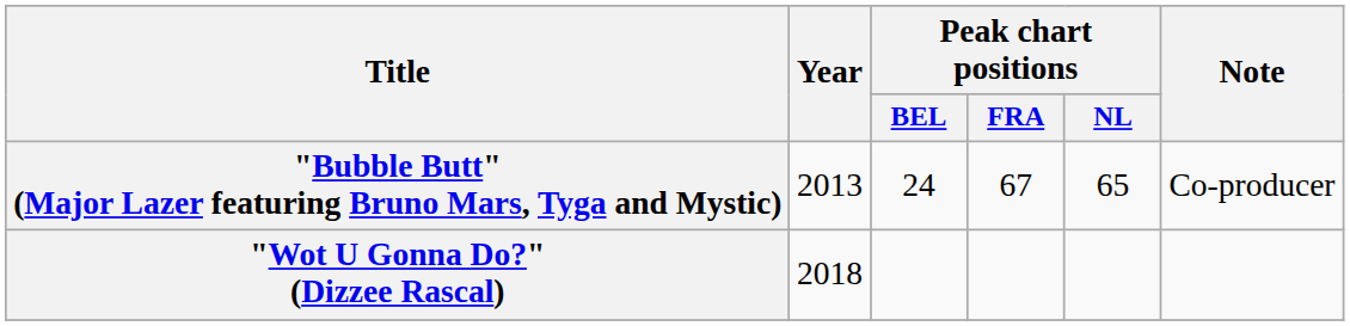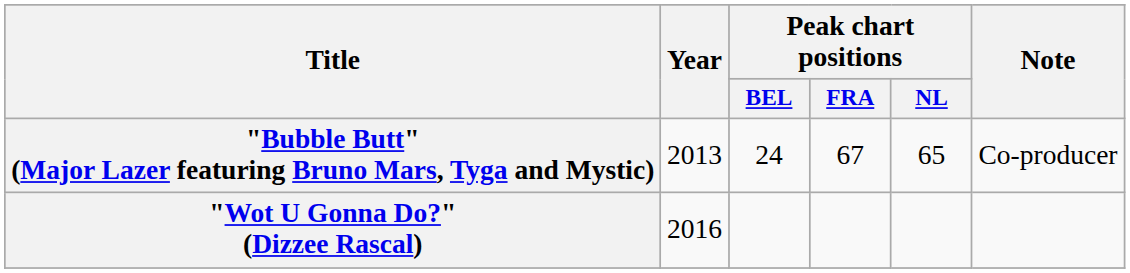"Wot U Gonna Do?" (Dizzee Rascal) | Year: 2018 -> 2016
